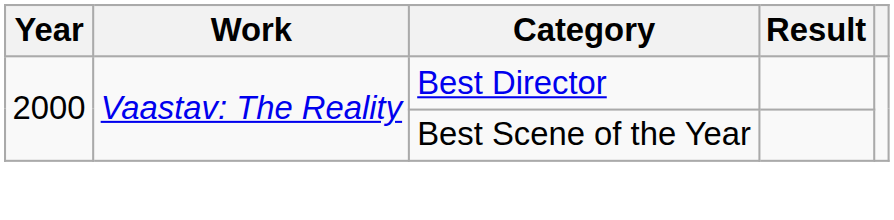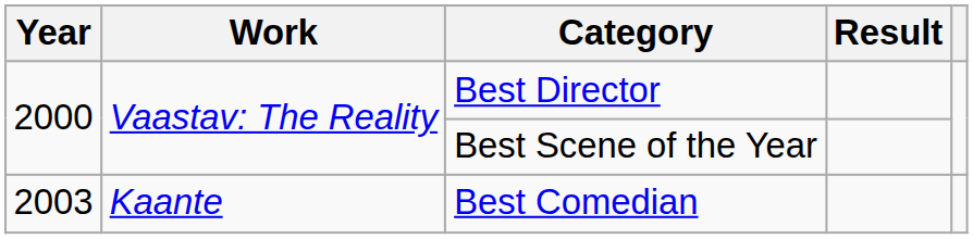+ row: 2003 | Kaante | Best Comedian
